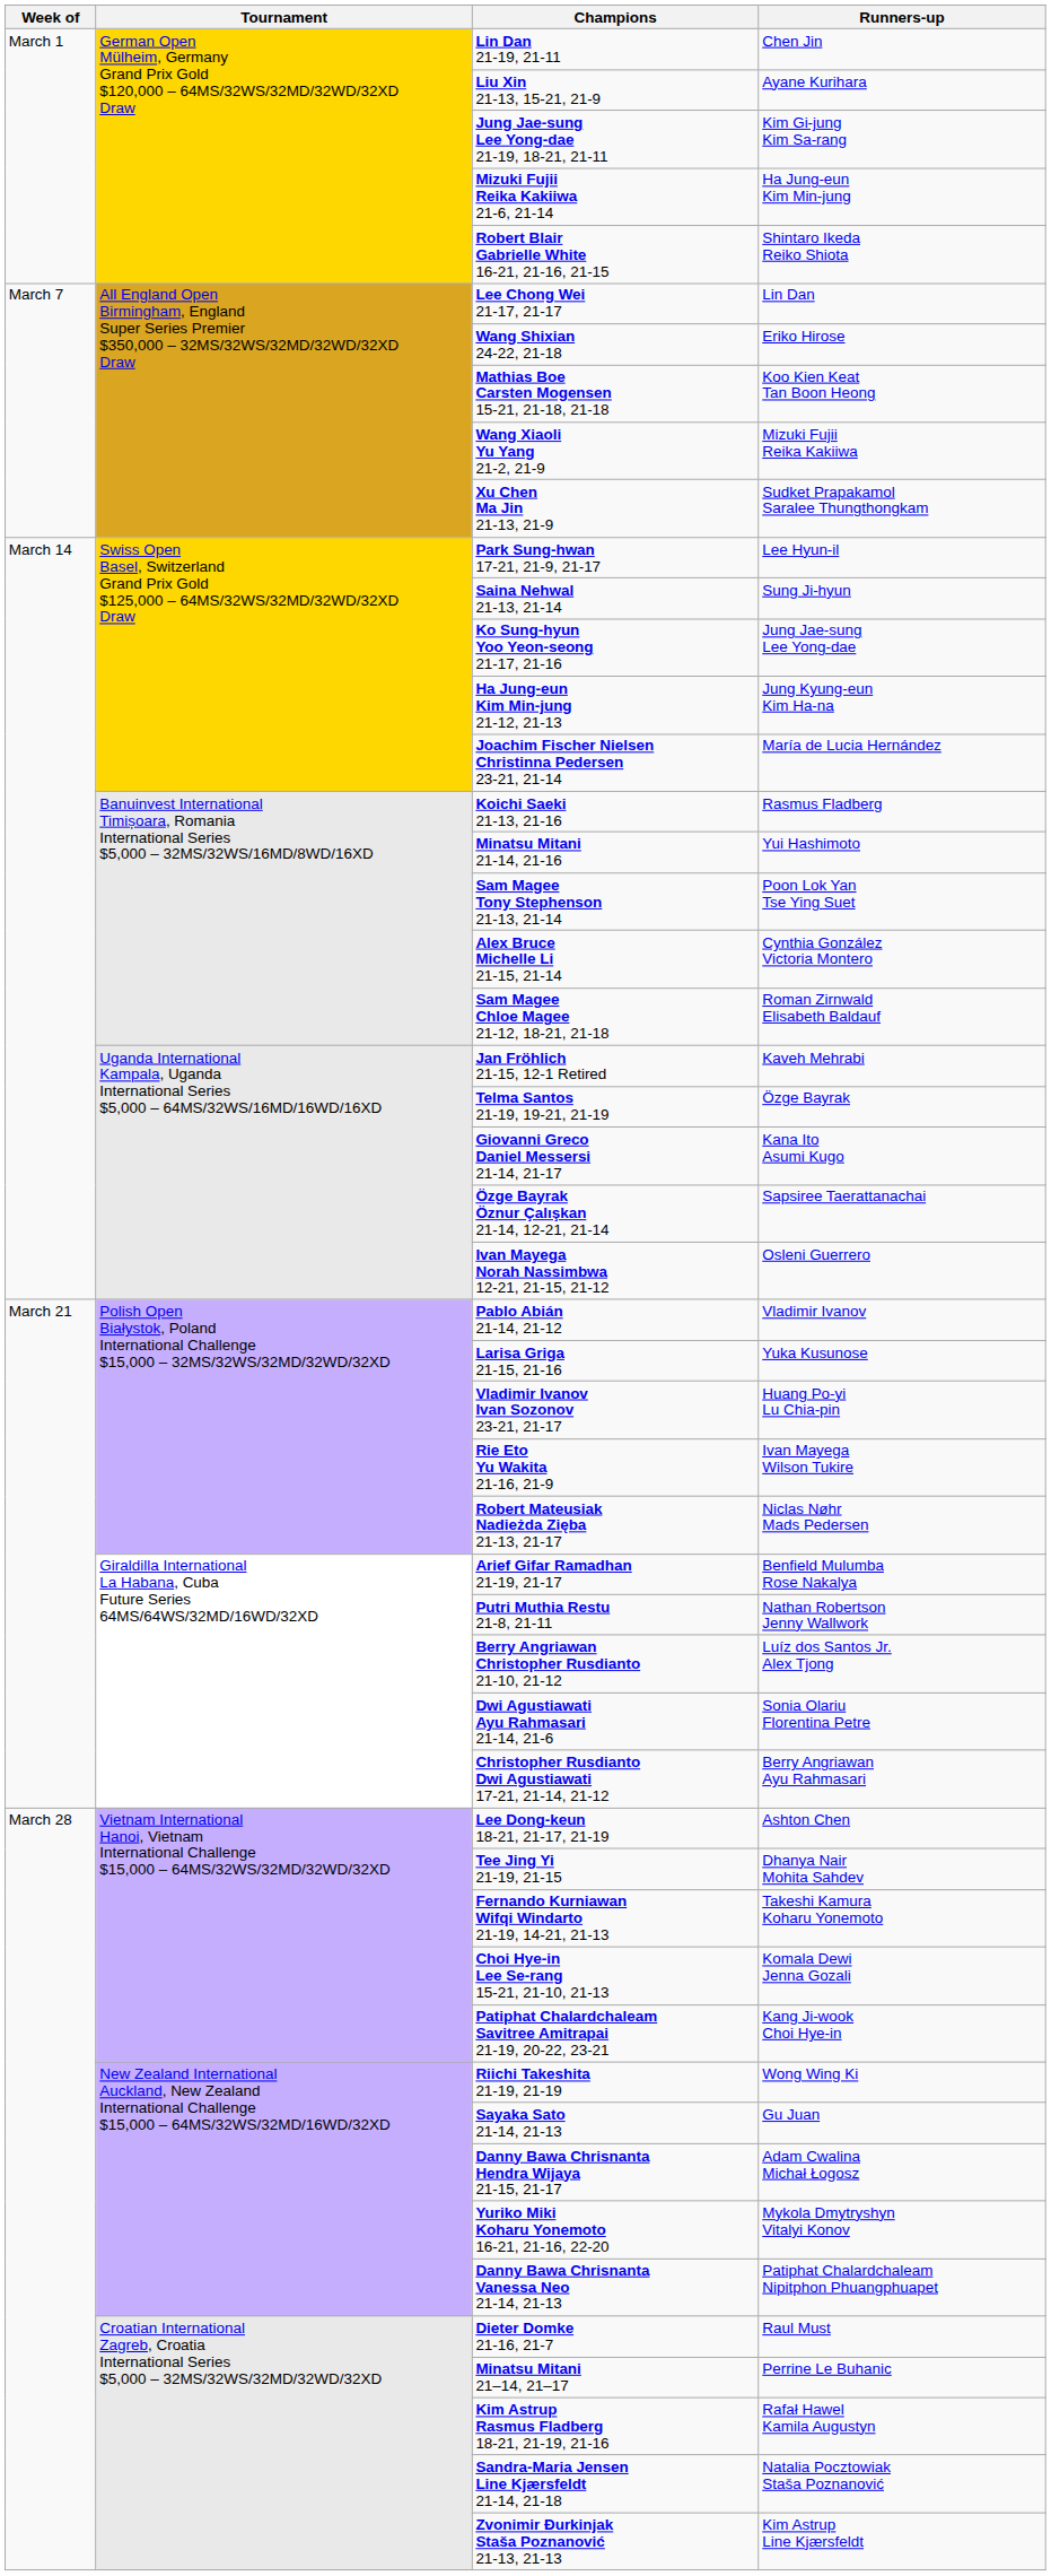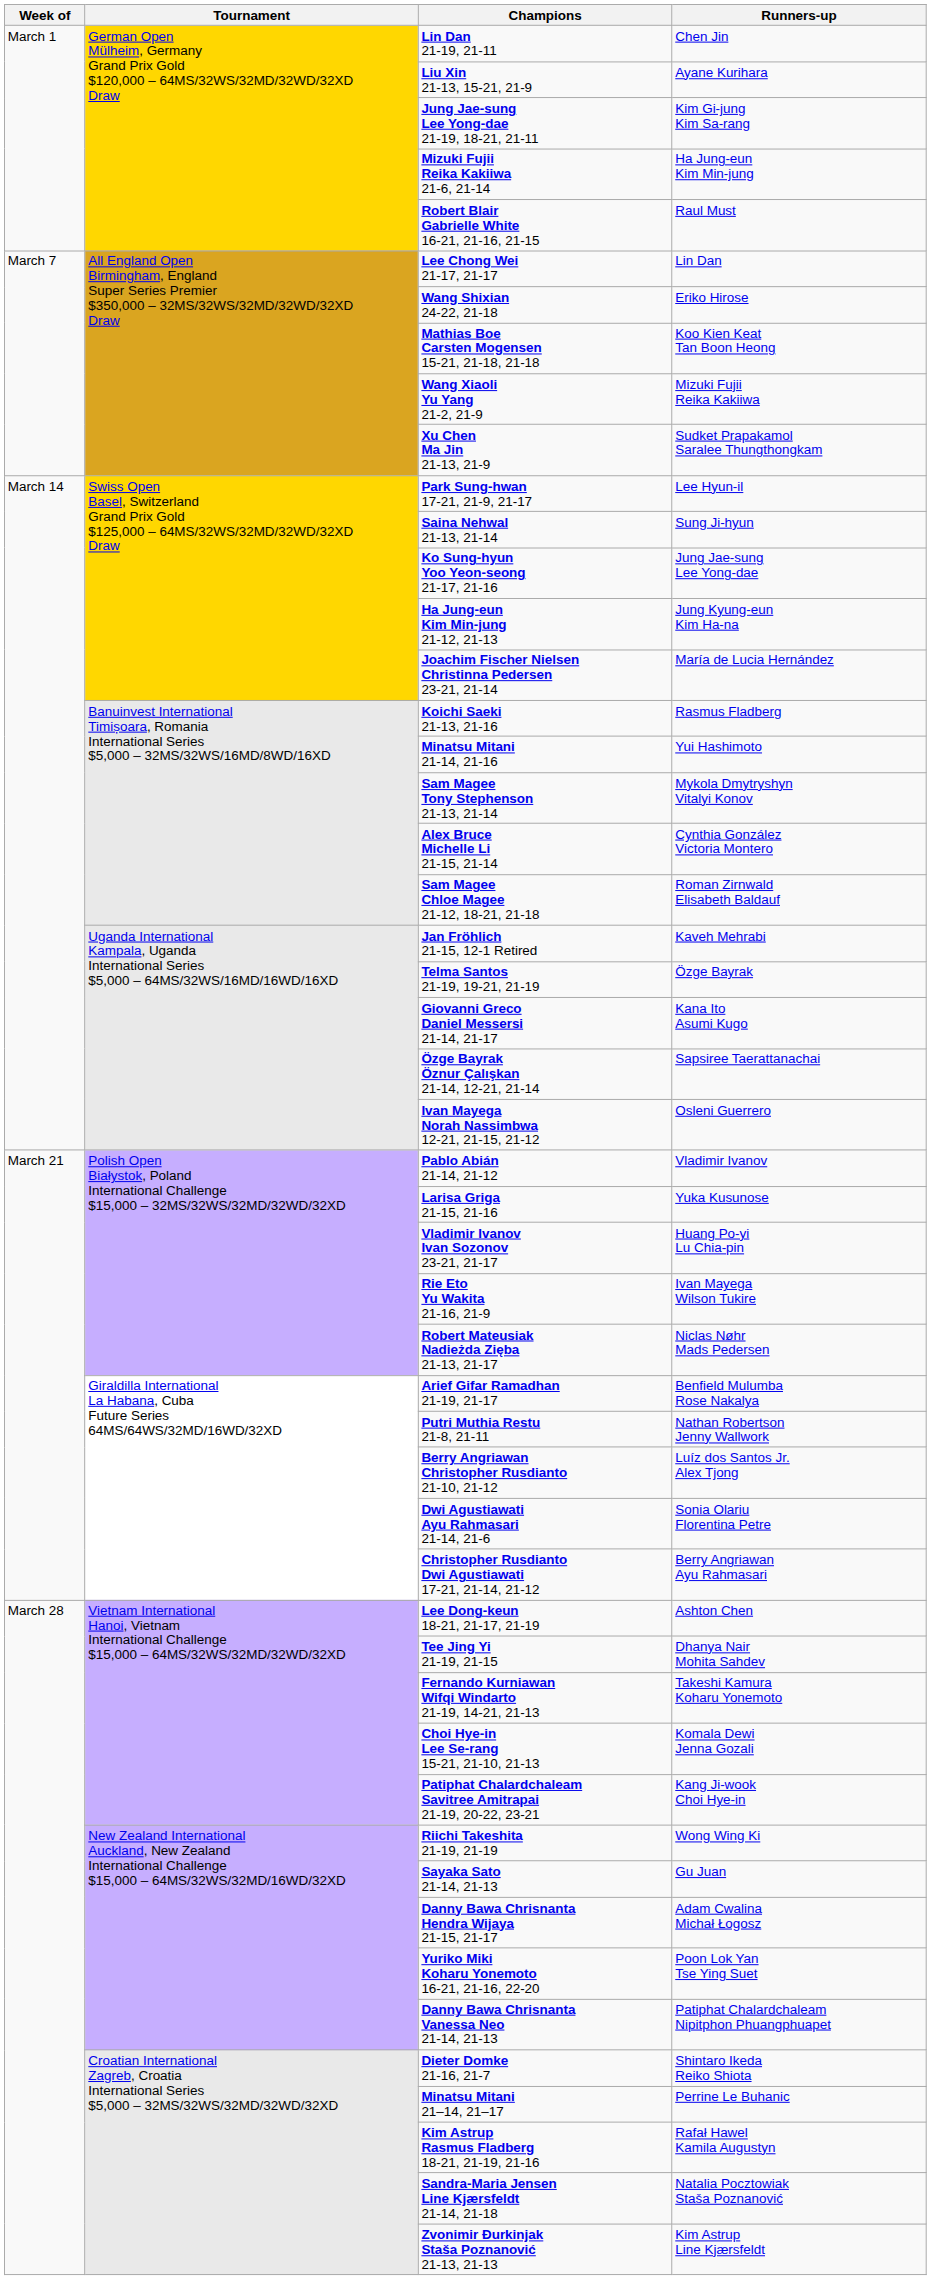Robert Blair Gabrielle White 16-21, 21-16, 21-15 | Runners-up: Shintaro Ikeda Reiko Shiota -> Raul Must
Sam Magee Tony Stephenson 21-13, 21-14 | Runners-up: Poon Lok Yan Tse Ying Suet -> Mykola Dmytryshyn Vitalyi Konov
Yuriko Miki Koharu Yonemoto 16-21, 21-16, 22-20 | Runners-up: Mykola Dmytryshyn Vitalyi Konov -> Poon Lok Yan Tse Ying Suet
Dieter Domke 21-16, 21-7 | Runners-up: Raul Must -> Shintaro Ikeda Reiko Shiota
